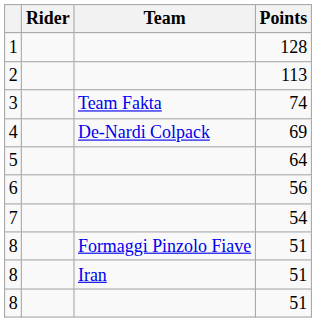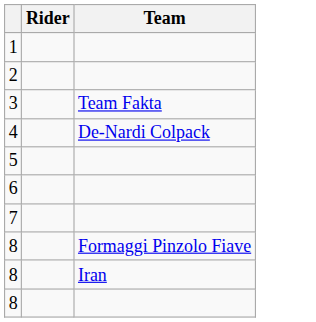- column: Points | 128 | 113 | 74 | 69 | 64 | 56 | 54 | 51 | 51 | 51
